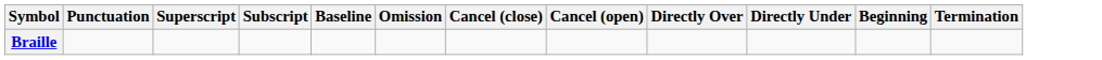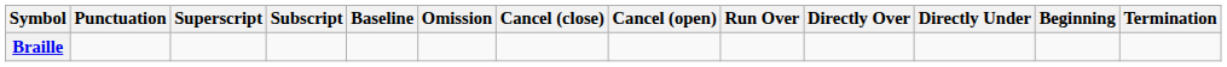+ column: Run Over
